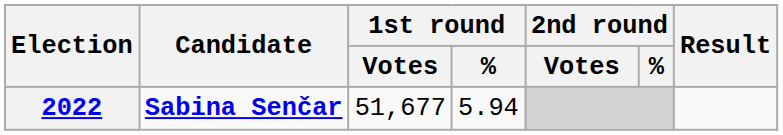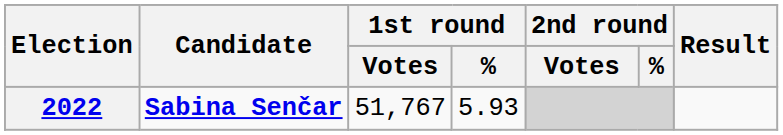2022 | 1st round / Votes: 51,677 -> 51,767
2022 | 1st round / %: 5.94 -> 5.93
